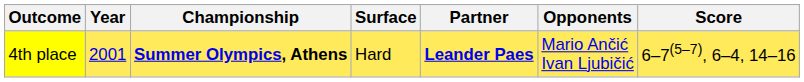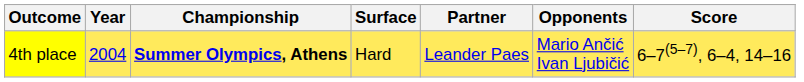4th place | Year: 2001 -> 2004
4th place | Partner: bold -> normal
